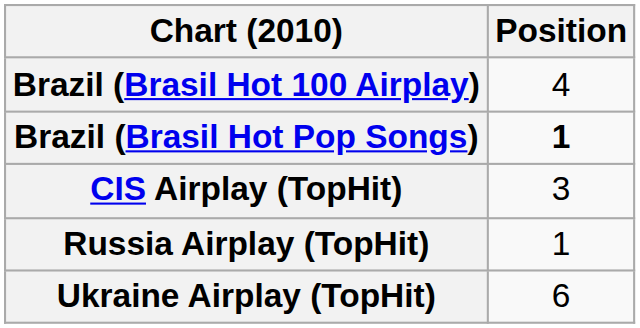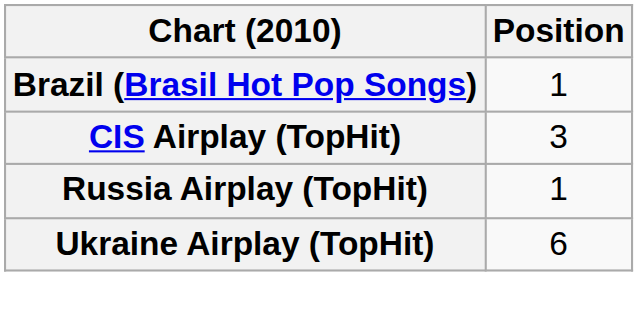- row: Brazil (Brasil Hot 100 Airplay) | 4
Brazil (Brasil Hot Pop Songs) | Position: bold -> normal
